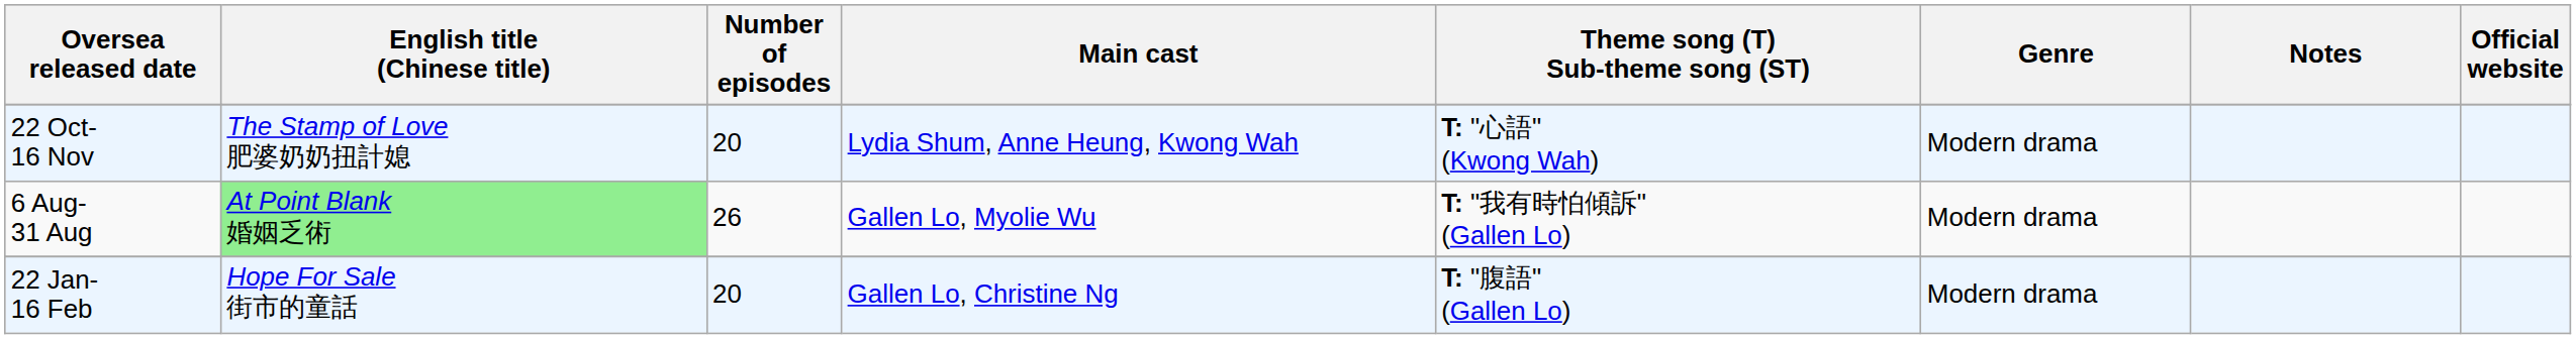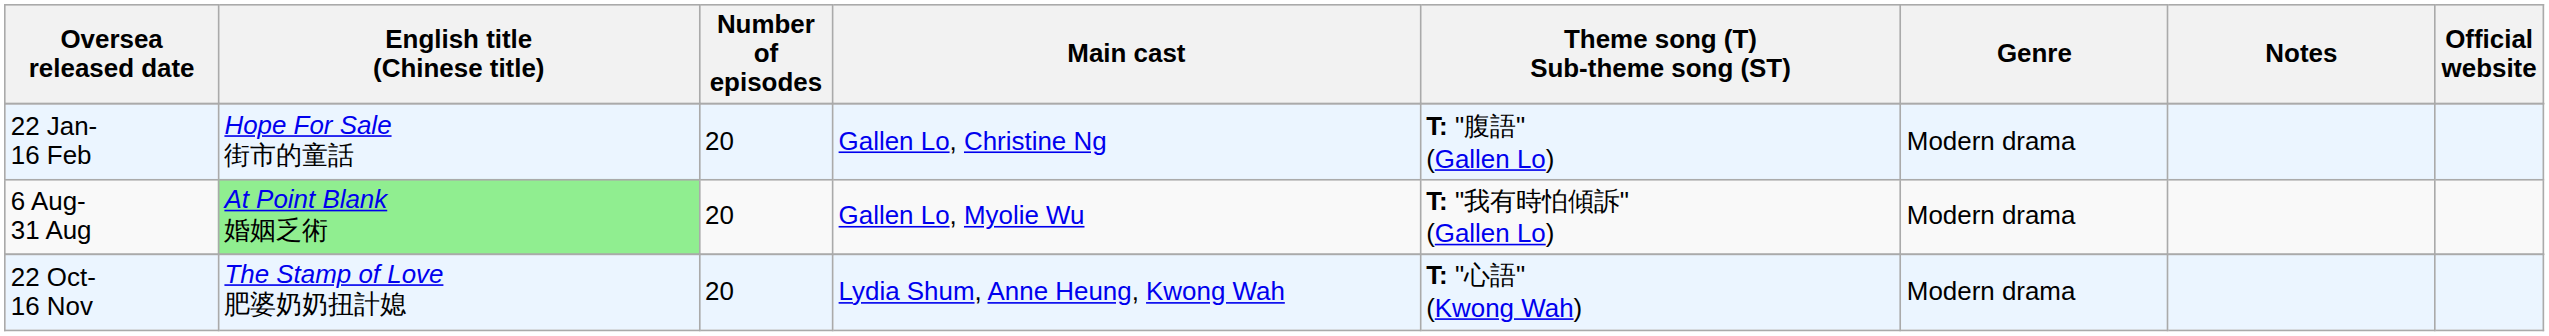rows swapped: 22 Jan- 16 Feb <-> 22 Oct- 16 Nov
6 Aug- 31 Aug | Number of episodes: 26 -> 20
